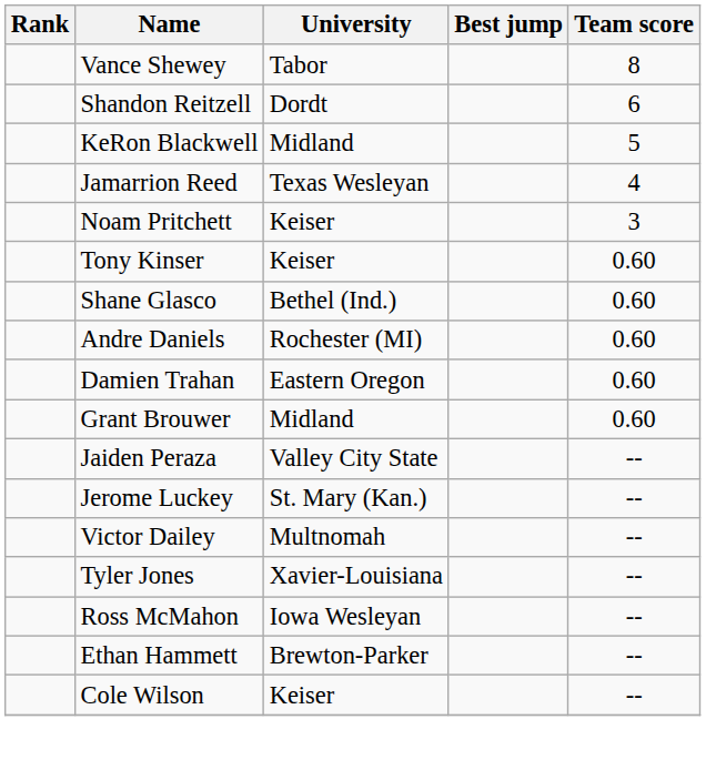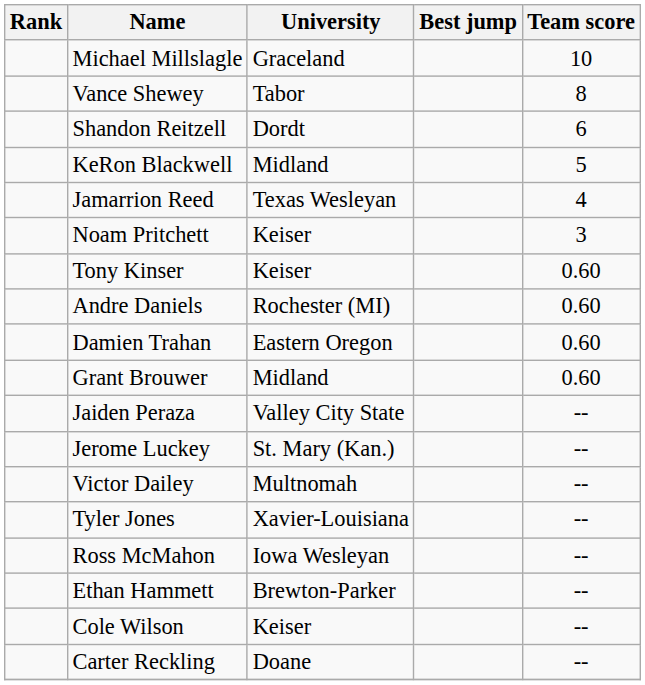+ row: Michael Millslagle | Graceland | 10
- row: Shane Glasco | Bethel (Ind.) | 0.60
+ row: Carter Reckling | Doane | --
